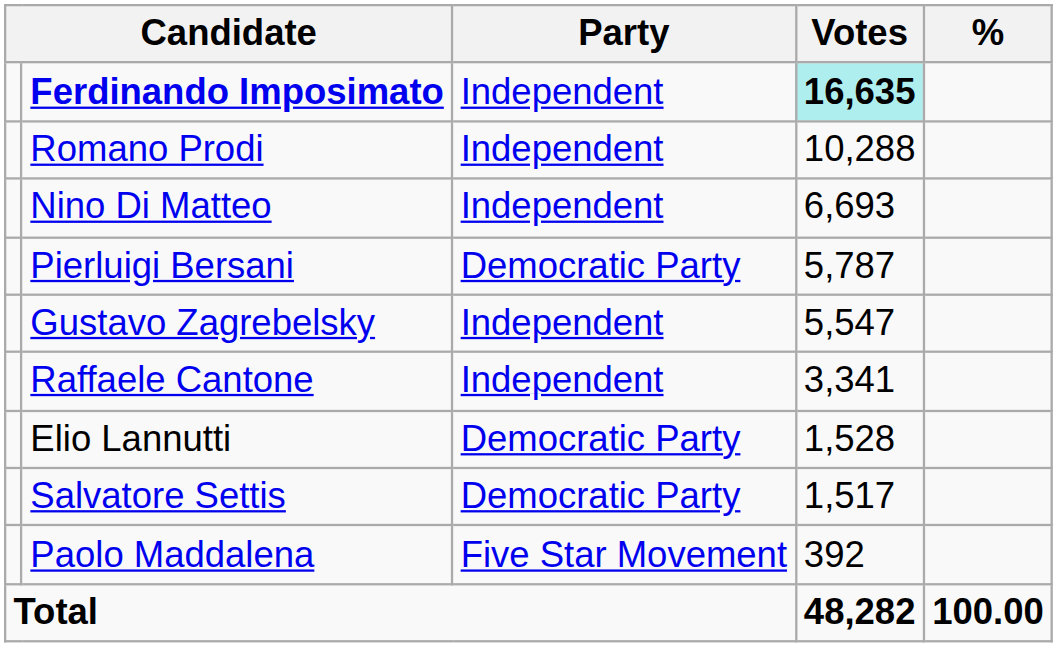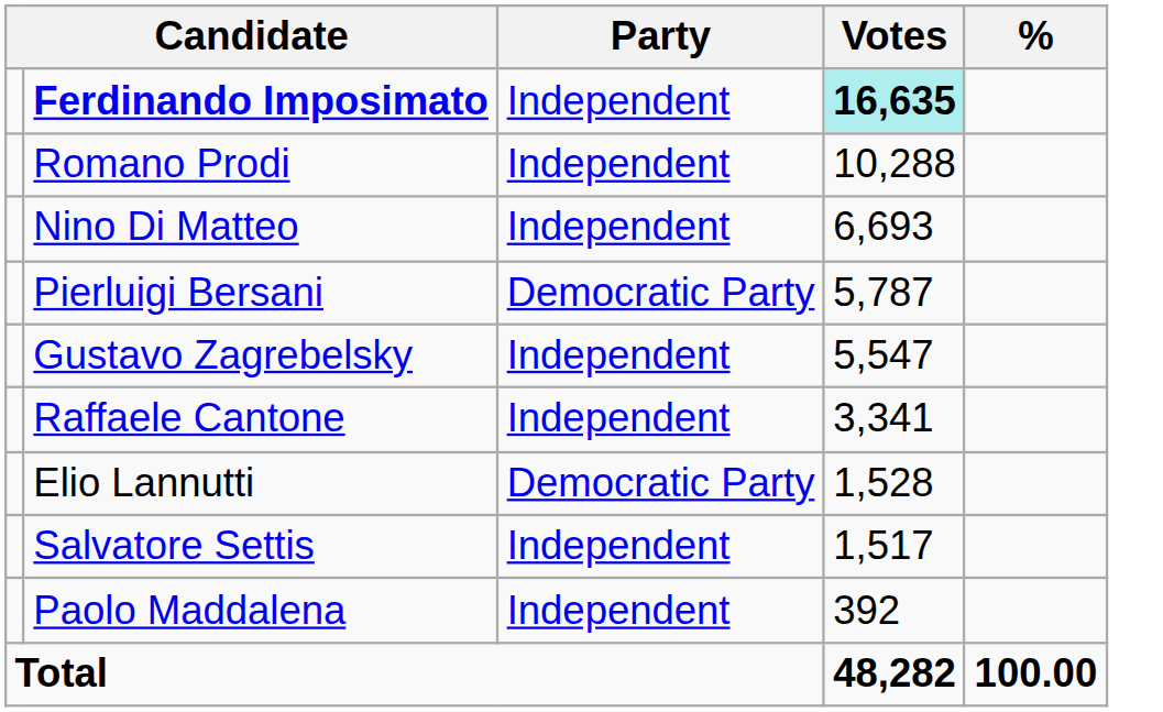Salvatore Settis | Party: Democratic Party -> Independent
Paolo Maddalena | Party: Five Star Movement -> Independent
